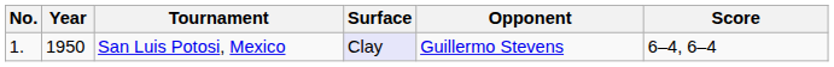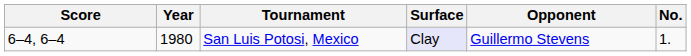columns swapped: No. <-> Score
San Luis Potosi, Mexico | Year: 1950 -> 1980
